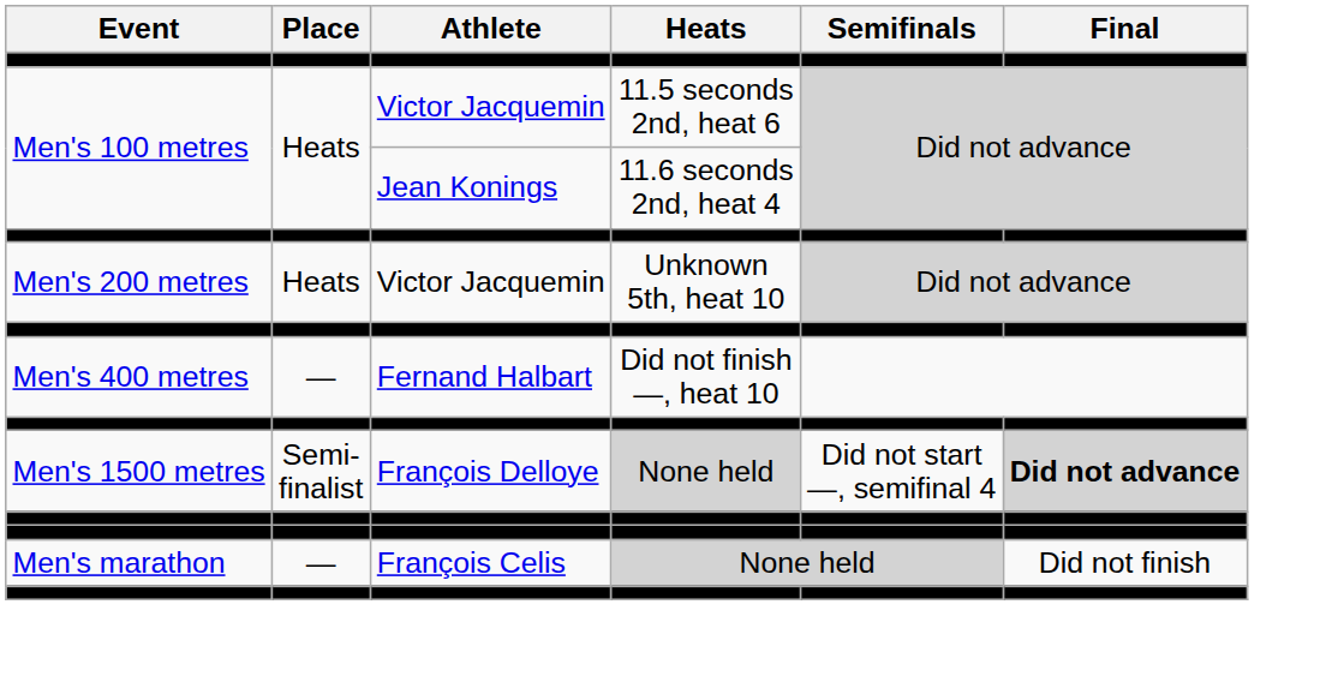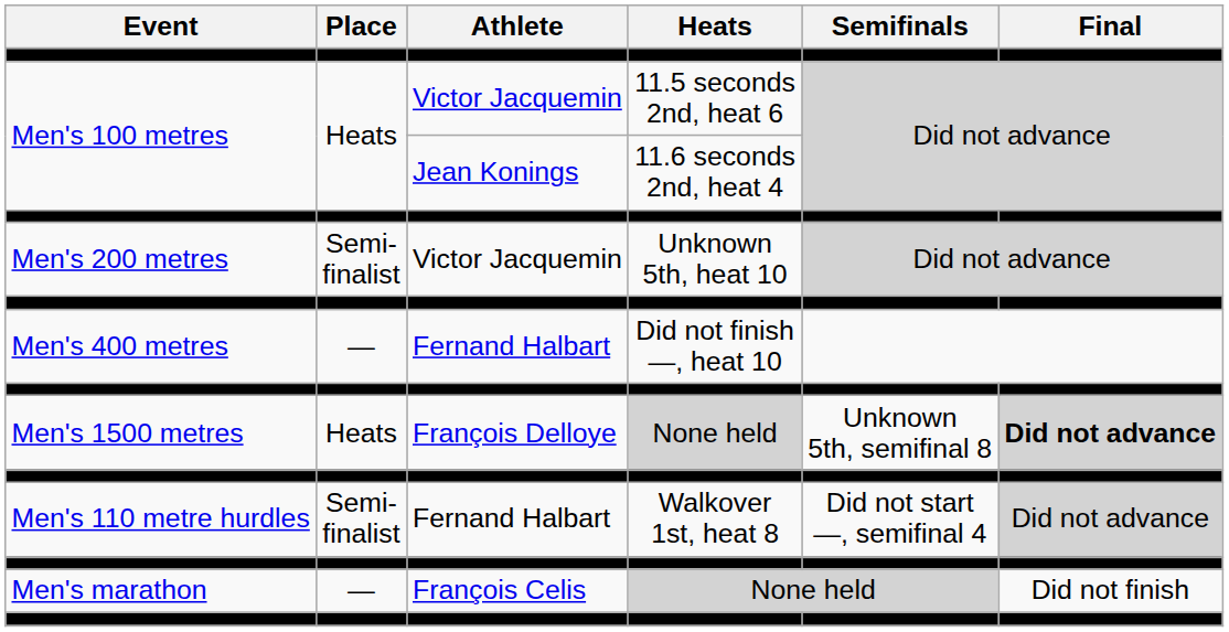Men's 200 metres | Place: Heats -> Semi- finalist
Men's 1500 metres | Place: Semi- finalist -> Heats
Men's 1500 metres | Semifinals: Did not start —, semifinal 4 -> Unknown 5th, semifinal 8
+ row: Men's 110 metre hurdles | Semi- finalist | Fernand Halbart | Walkover 1st, heat 8 | Did not start —, semifinal 4 | Did not advance
